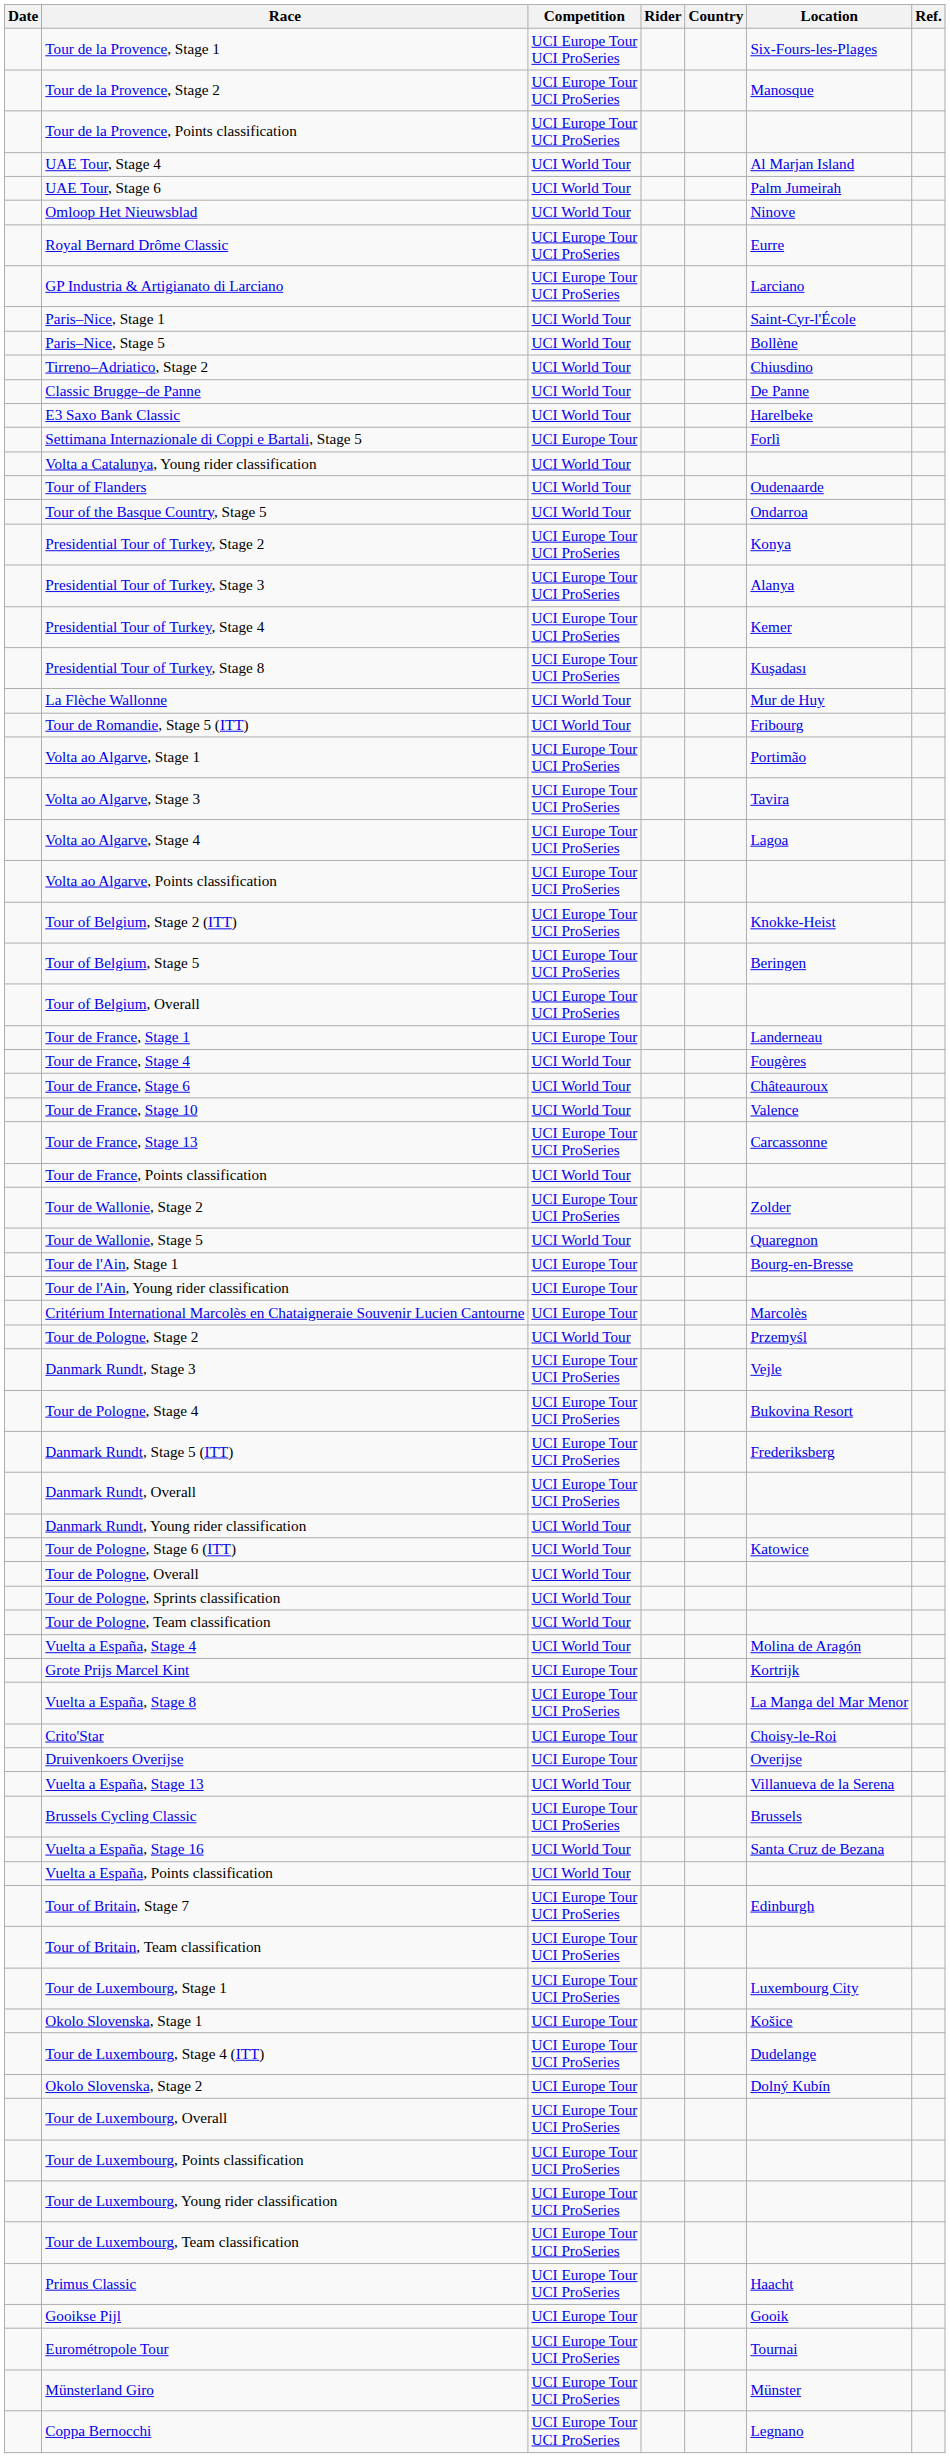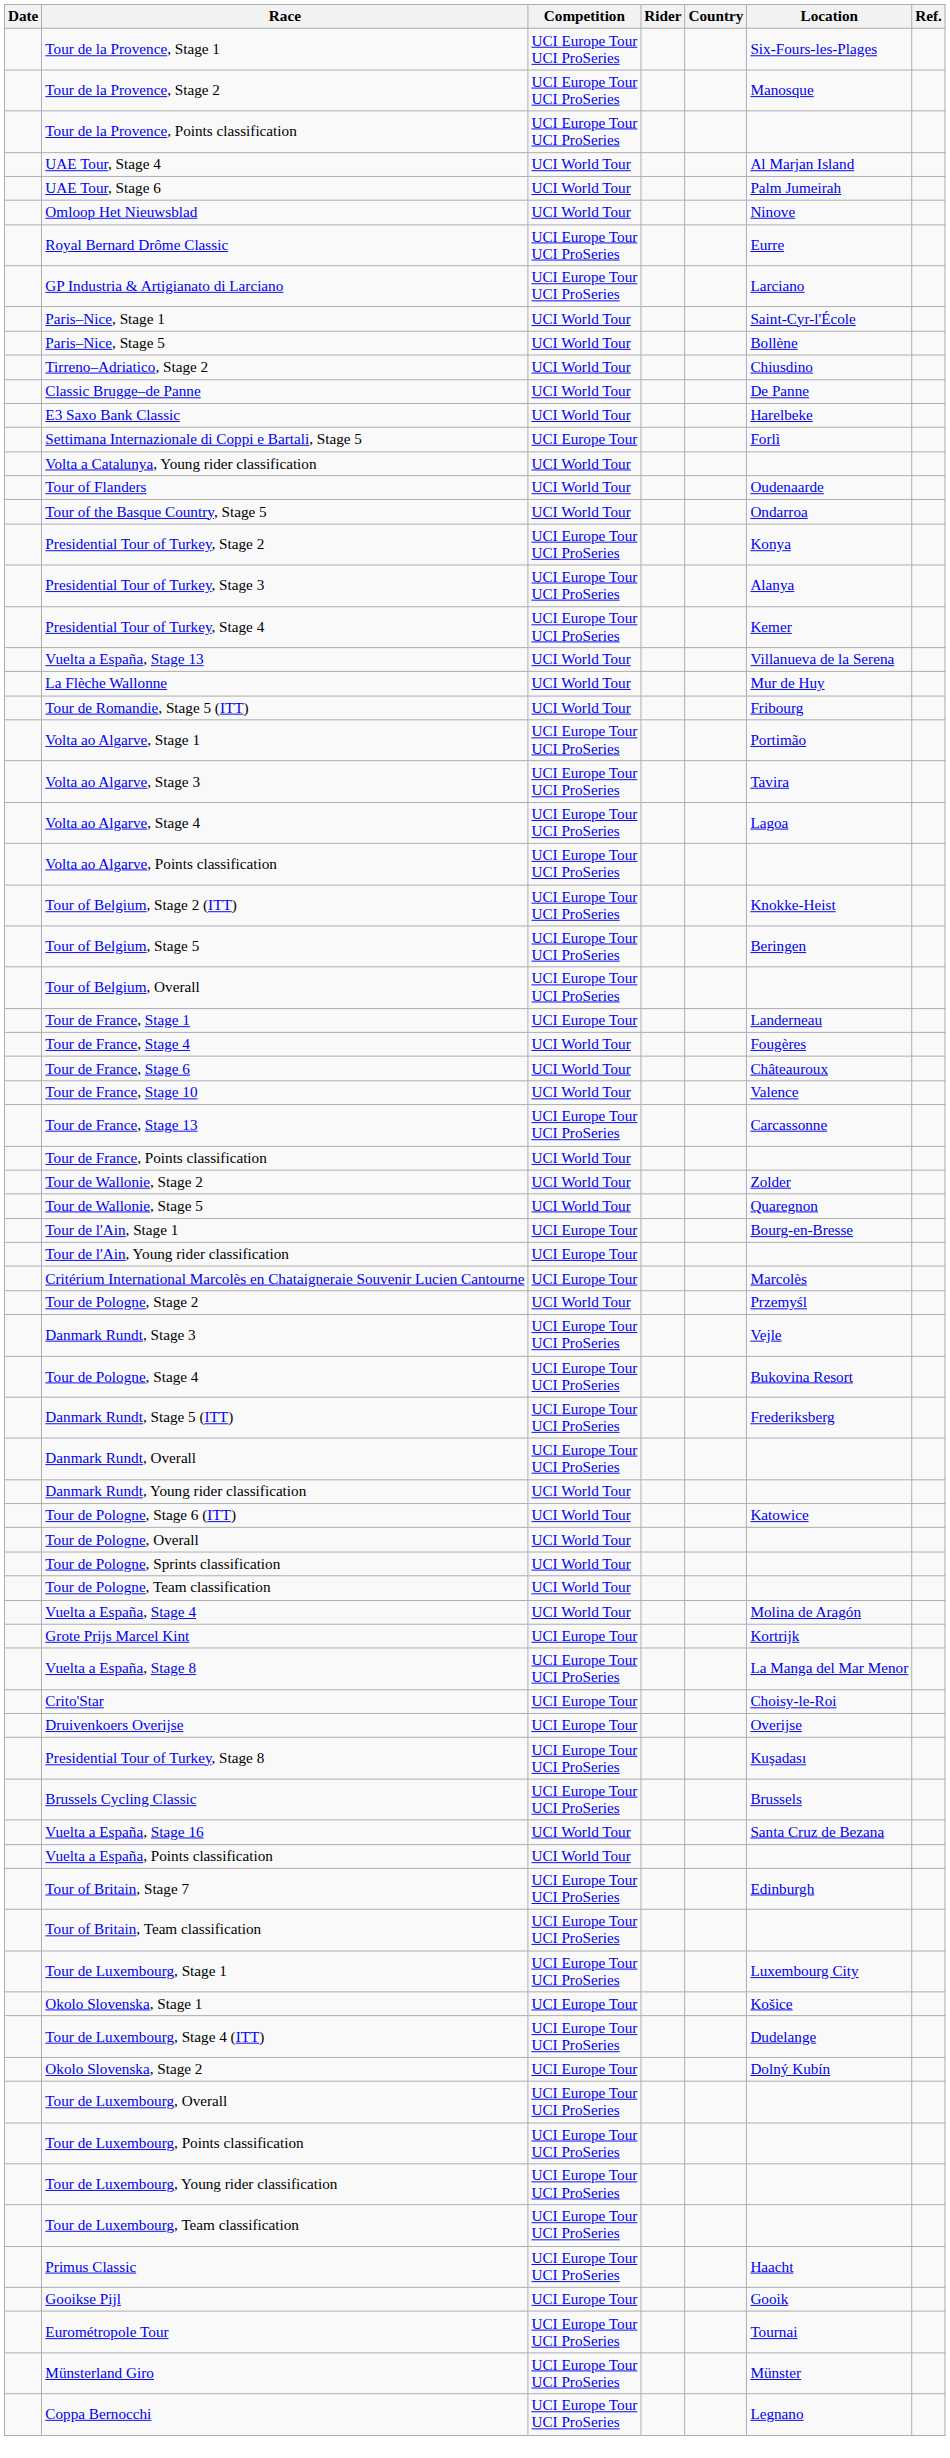rows swapped: Presidential Tour of Turkey, Stage 8 <-> Vuelta a España, Stage 13
Tour de Wallonie, Stage 2 | Competition: UCI Europe Tour UCI ProSeries -> UCI World Tour
